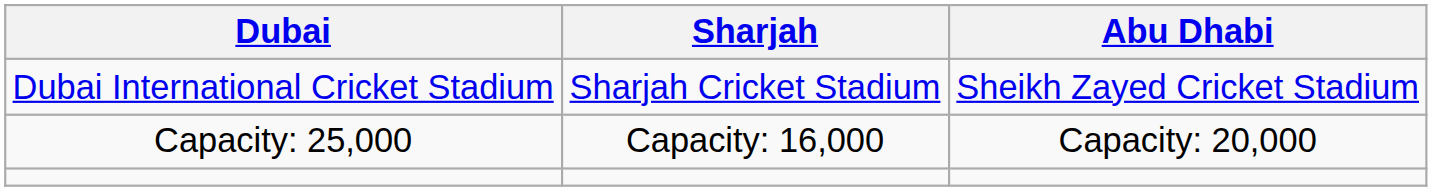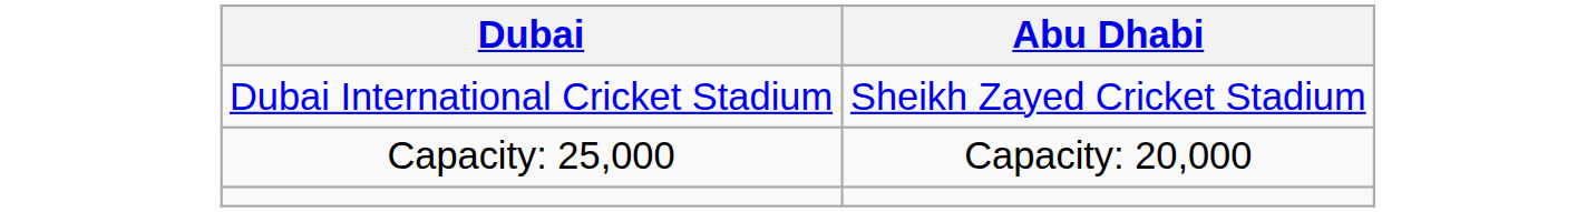- column: Sharjah | Sharjah Cricket Stadium | Capacity: 16,000
